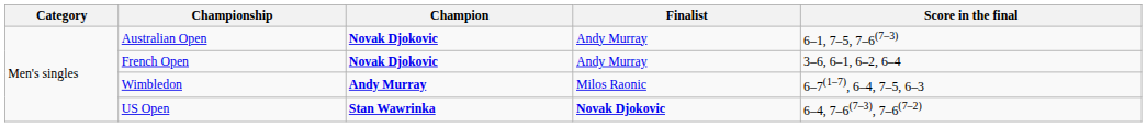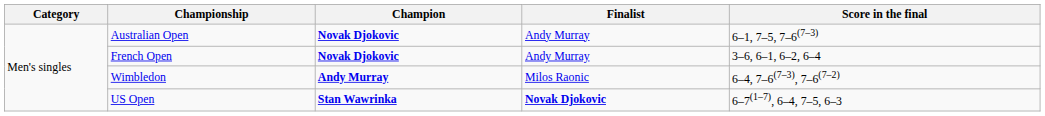Wimbledon | Score in the final: 6–7(1–7), 6–4, 7–5, 6–3 -> 6–4, 7–6(7–3), 7–6(7–2)
US Open | Score in the final: 6–4, 7–6(7–3), 7–6(7–2) -> 6–7(1–7), 6–4, 7–5, 6–3
